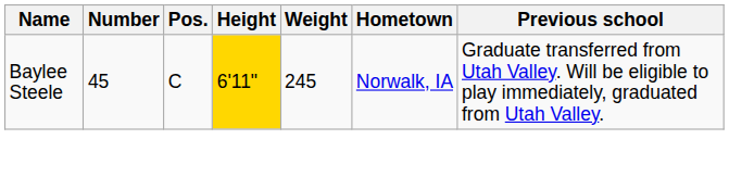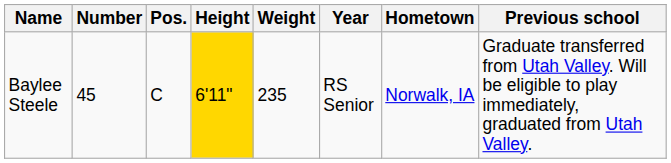+ column: Year | RS Senior
Baylee Steele | Weight: 245 -> 235
